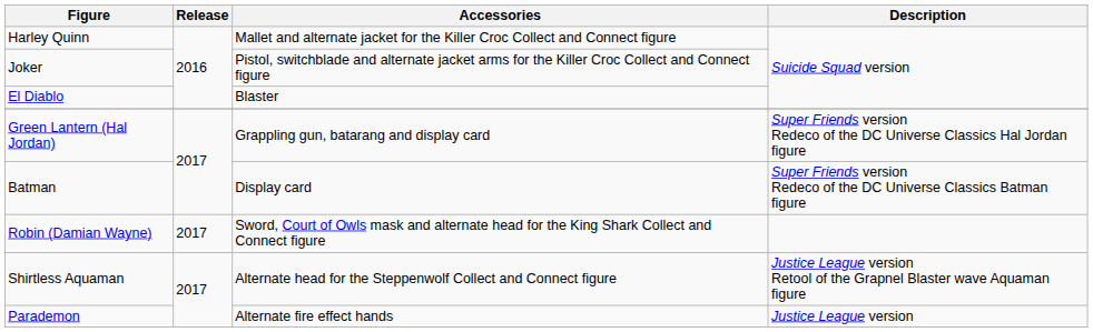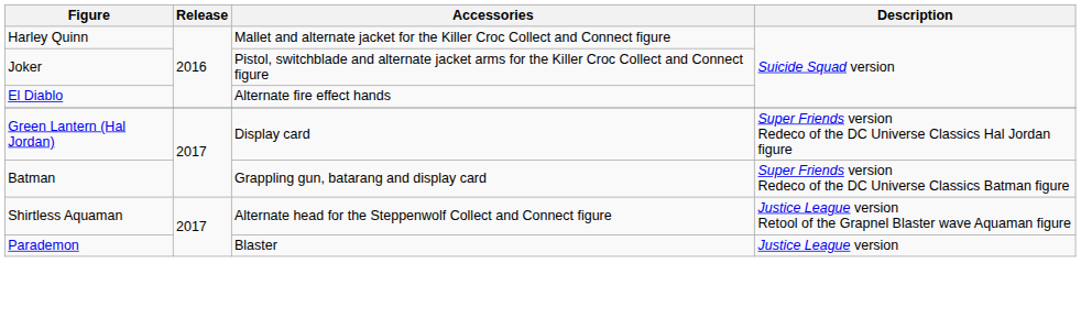El Diablo | Accessories: Blaster -> Alternate fire effect hands
Green Lantern (Hal Jordan) | Accessories: Grappling gun, batarang and display card -> Display card
Batman | Accessories: Display card -> Grappling gun, batarang and display card
- row: Robin (Damian Wayne) | 2017 | Sword, Court of Owls mask and alternate head for the King Shark Collect and Connect figure
Parademon | Accessories: Alternate fire effect hands -> Blaster
